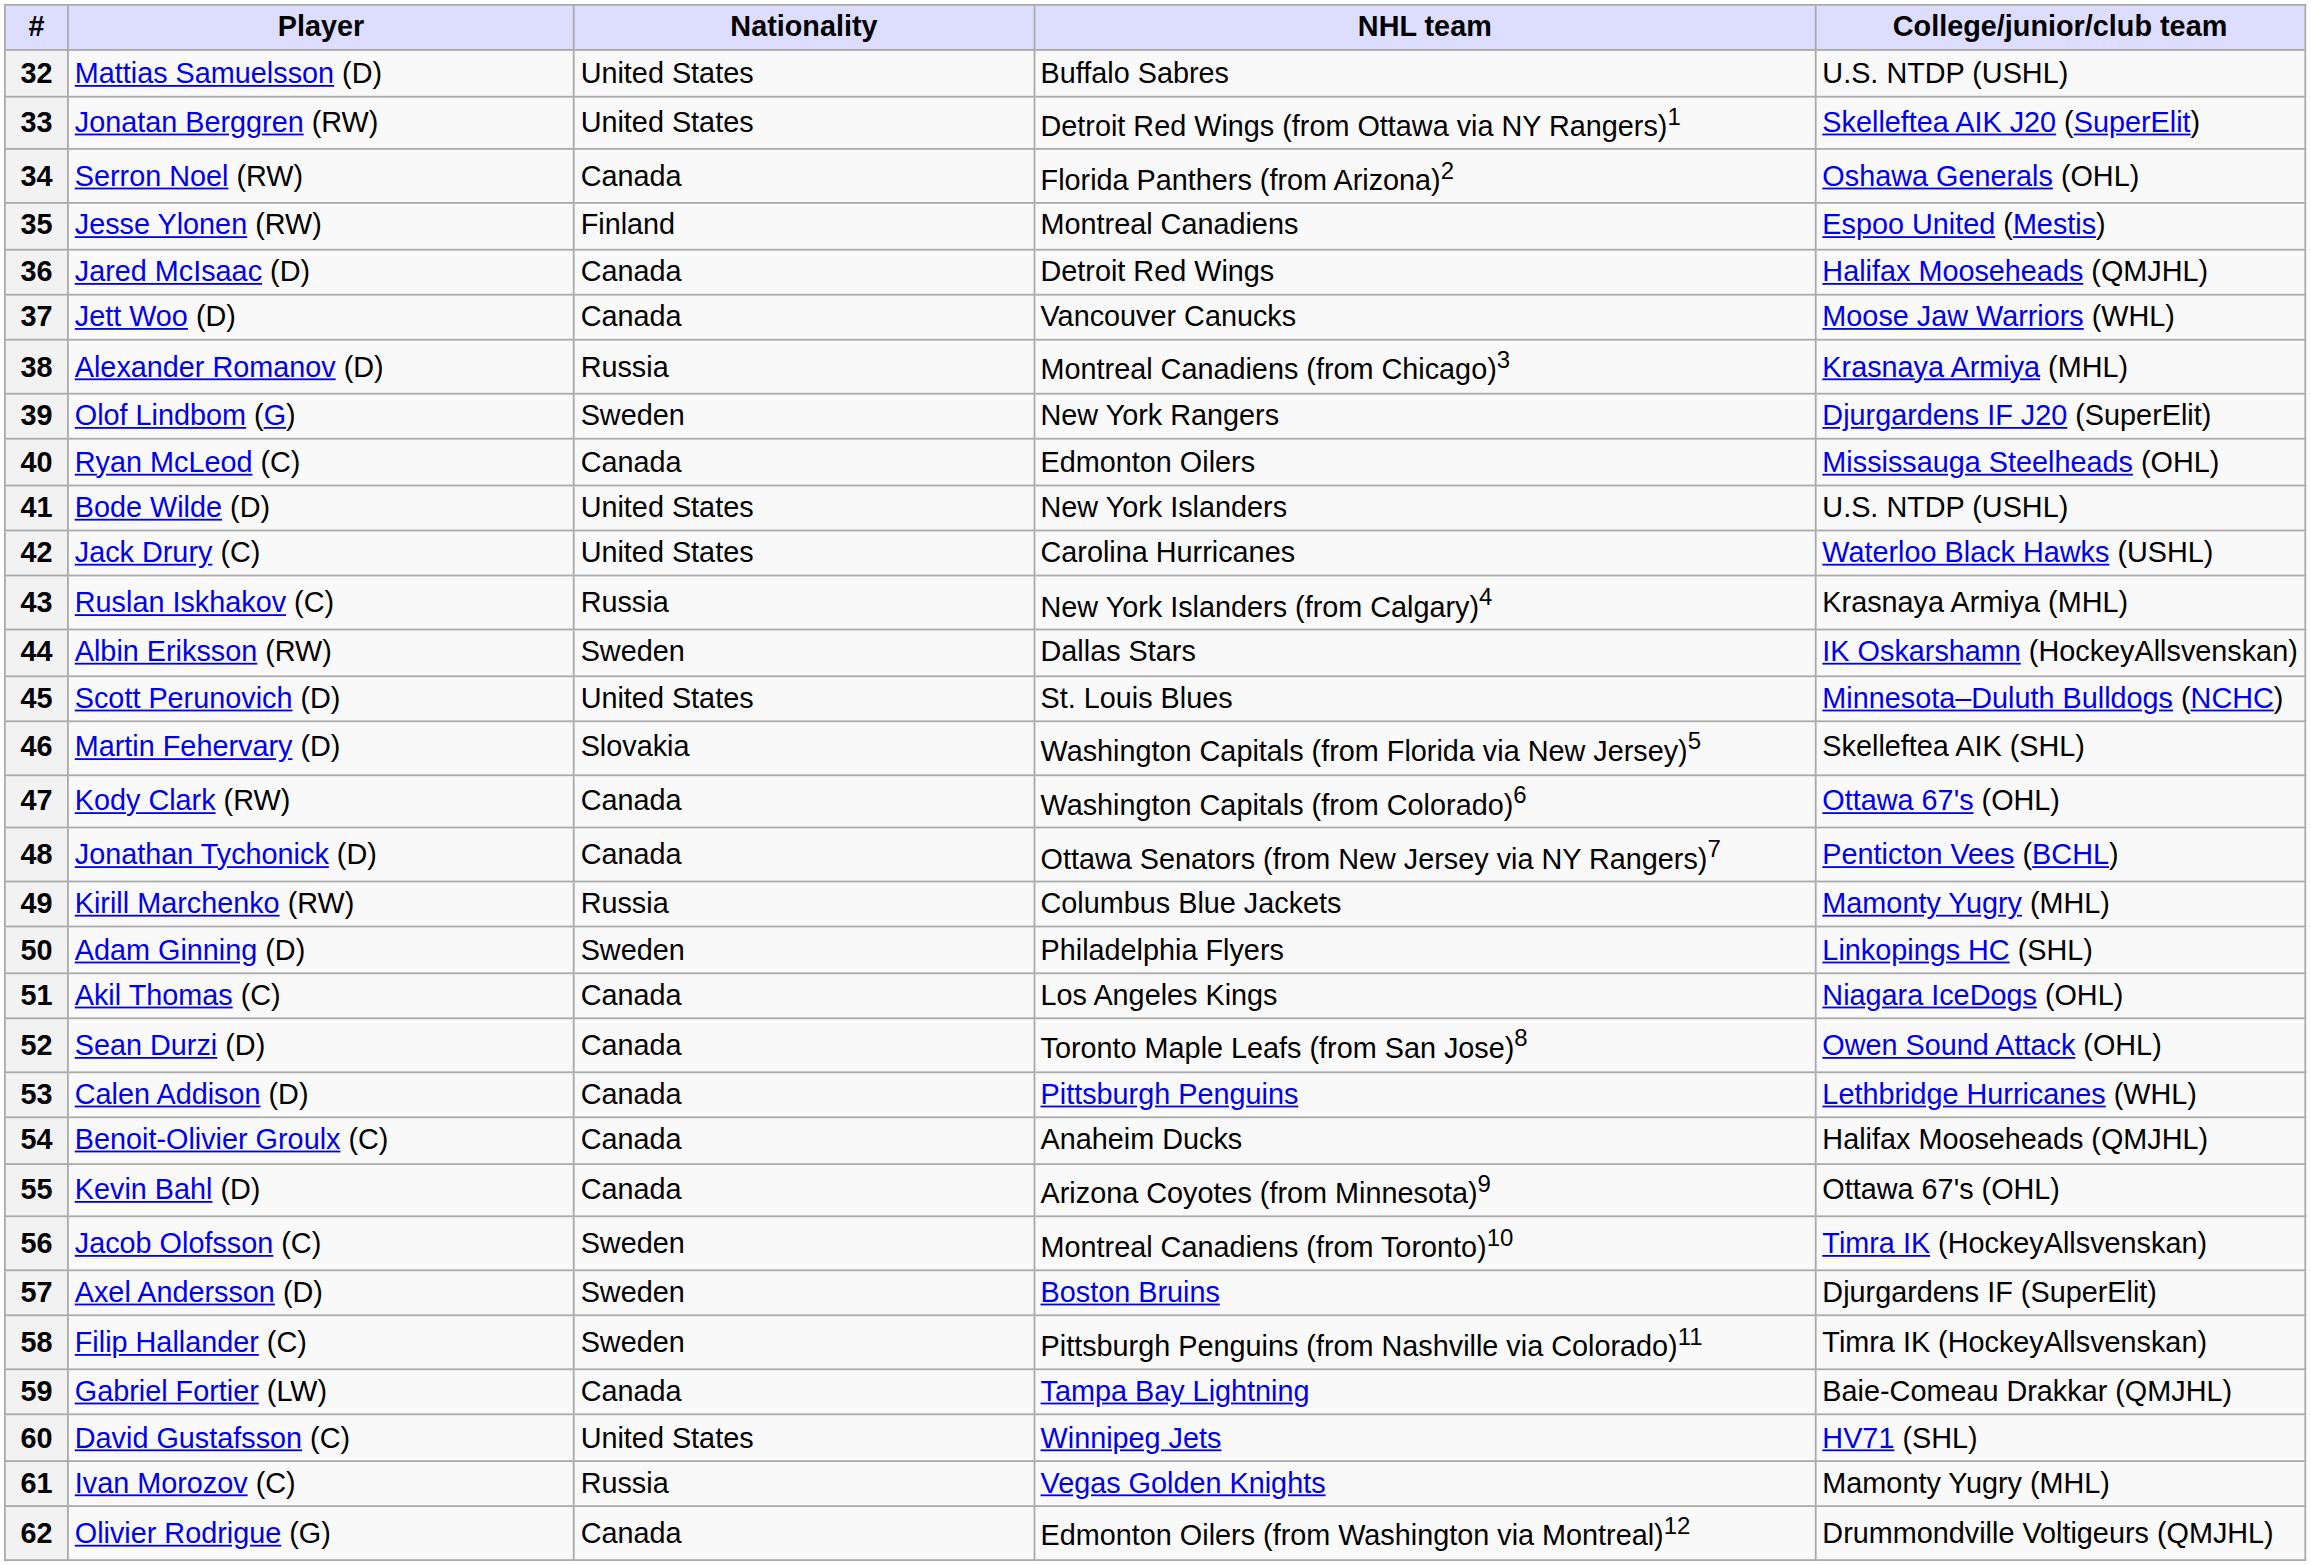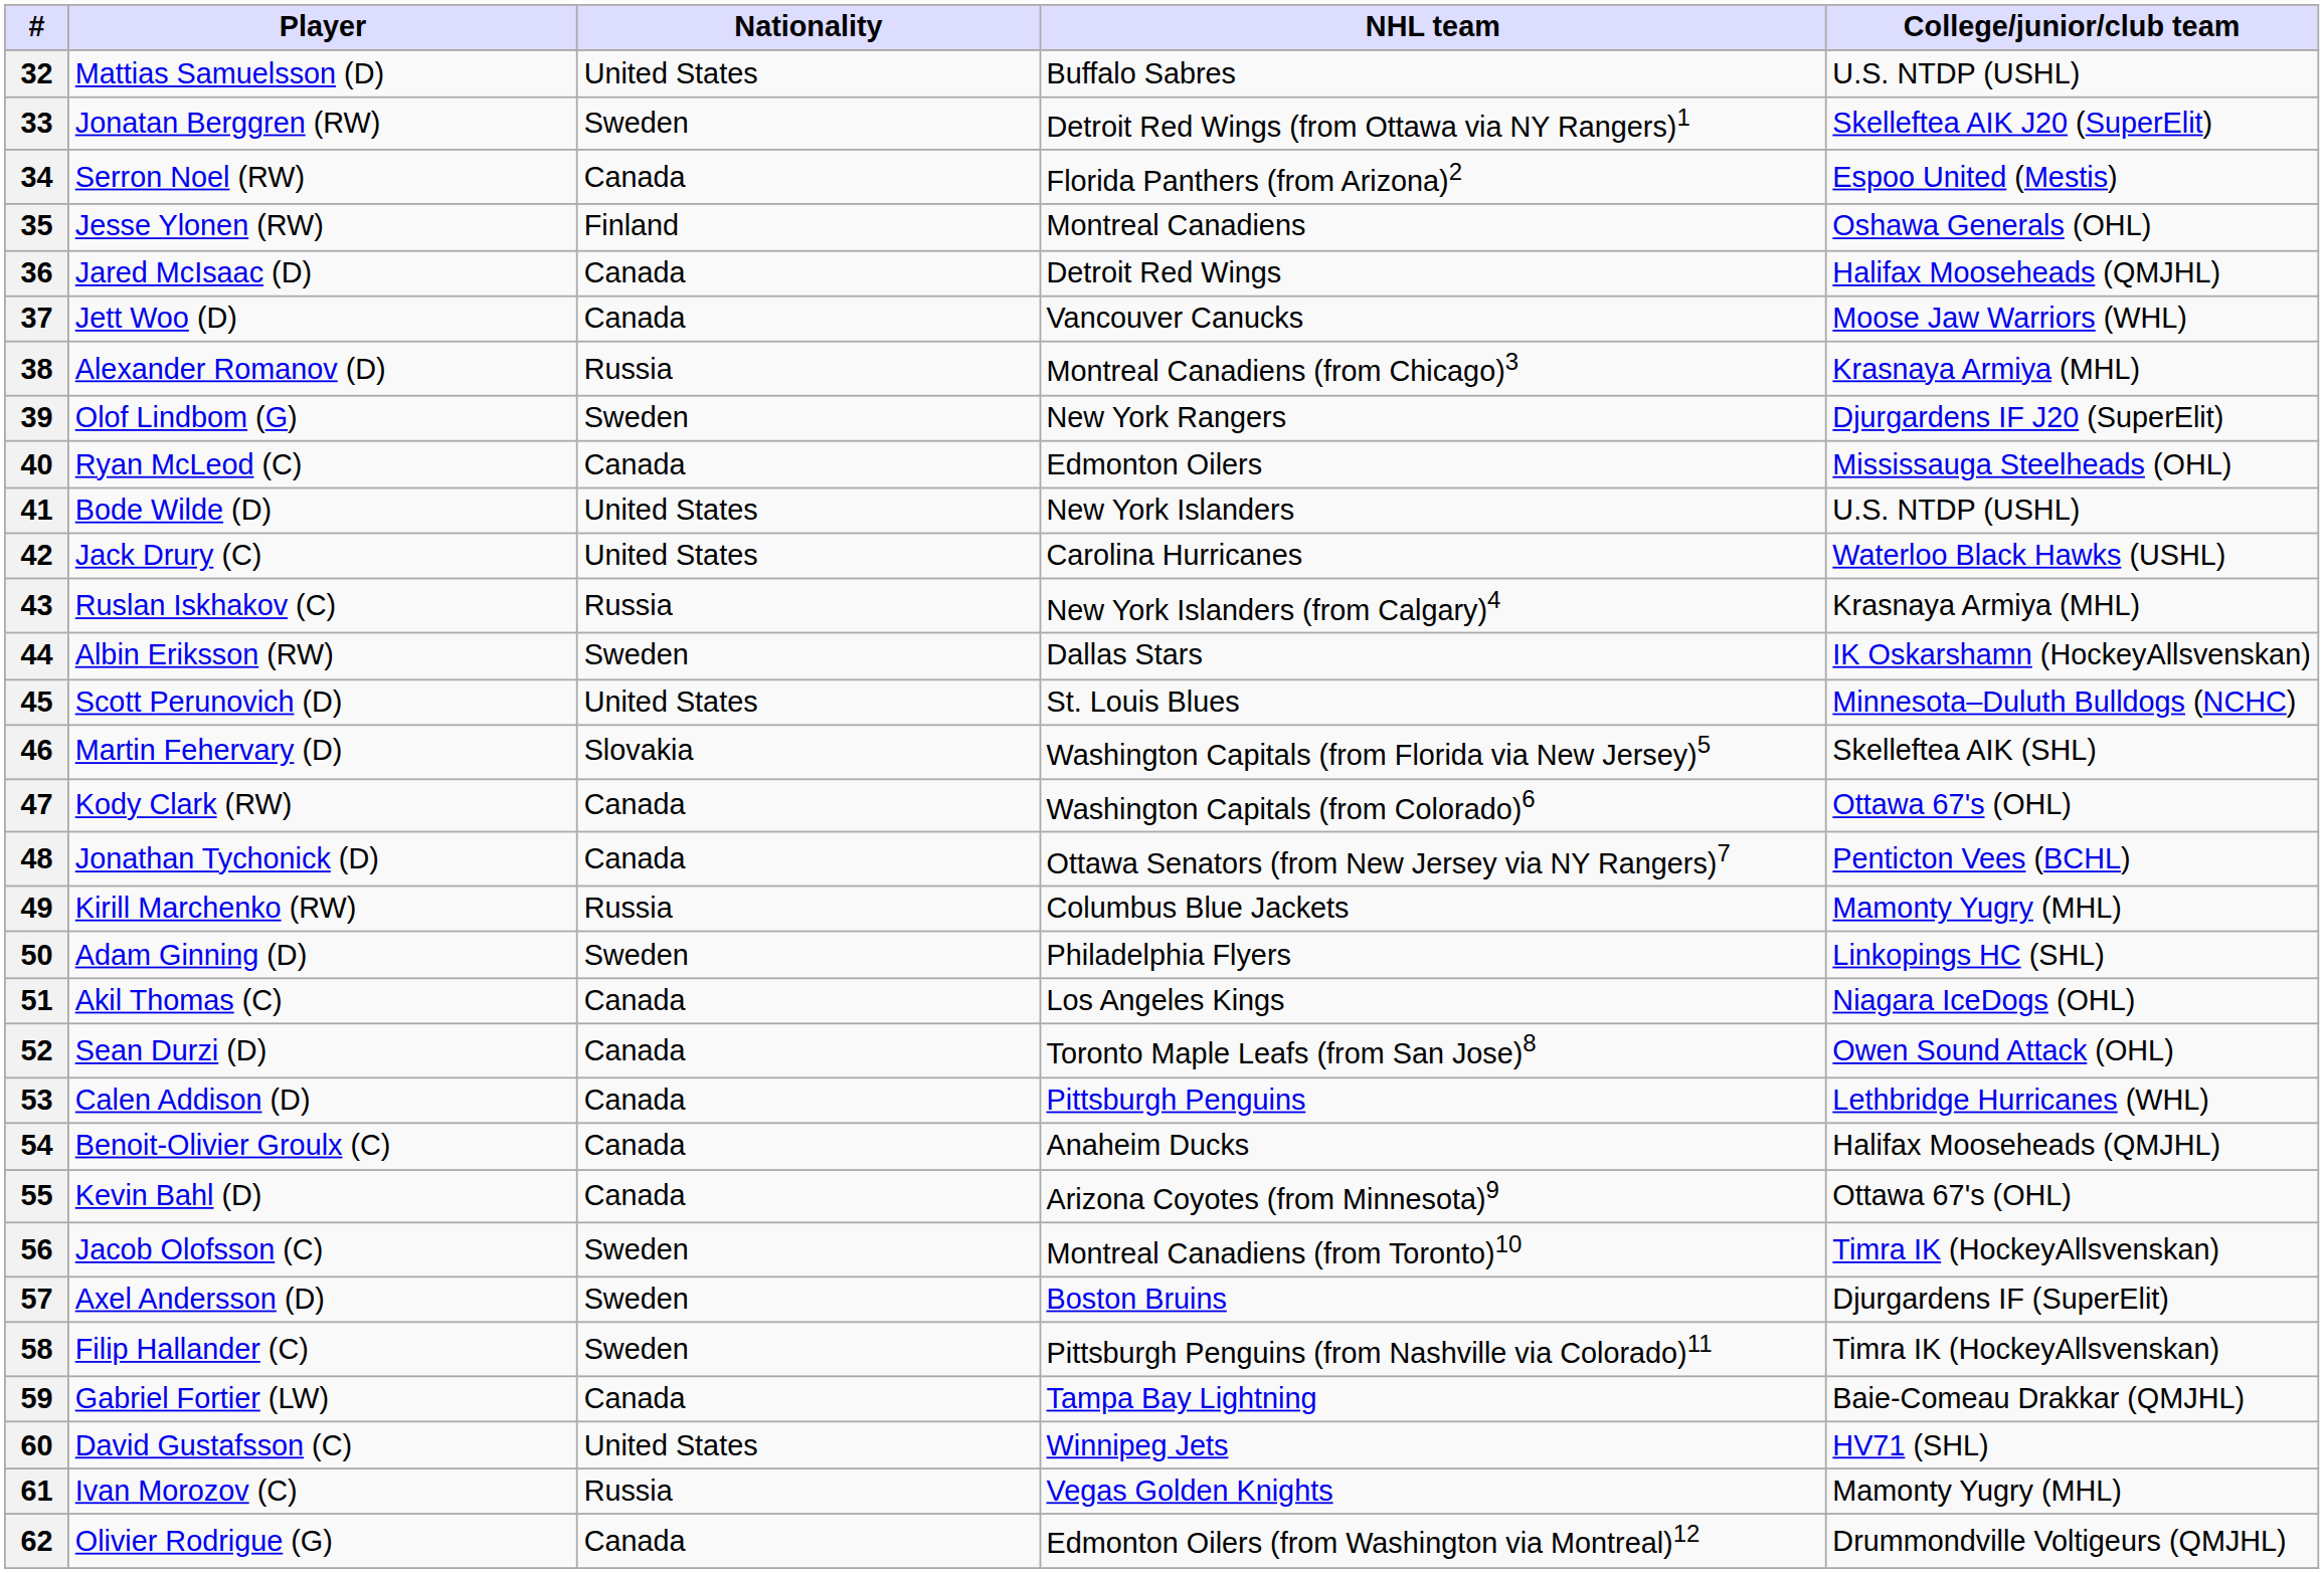33 | Nationality: United States -> Sweden
34 | College/junior/club team: Oshawa Generals (OHL) -> Espoo United (Mestis)
35 | College/junior/club team: Espoo United (Mestis) -> Oshawa Generals (OHL)
